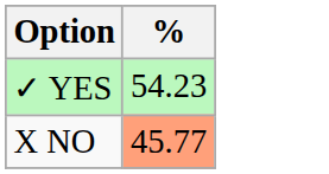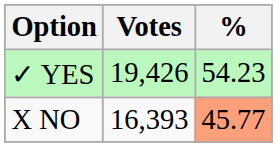+ column: Votes | 19,426 | 16,393
